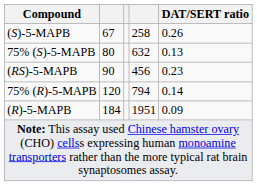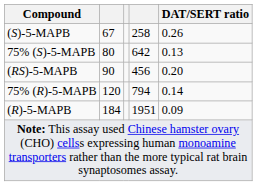75% (S)-5-MAPB | column 4: 632 -> 642
(RS)-5-MAPB | DAT/SERT ratio: 0.23 -> 0.20
